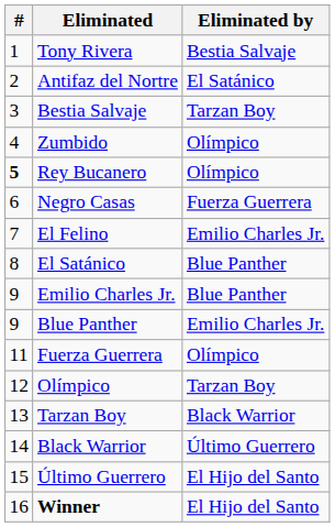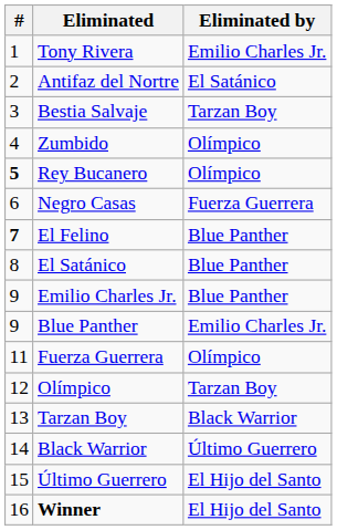Tony Rivera | Eliminated by: Bestia Salvaje -> Emilio Charles Jr.
El Felino | #: normal -> bold
El Felino | Eliminated by: Emilio Charles Jr. -> Blue Panther
